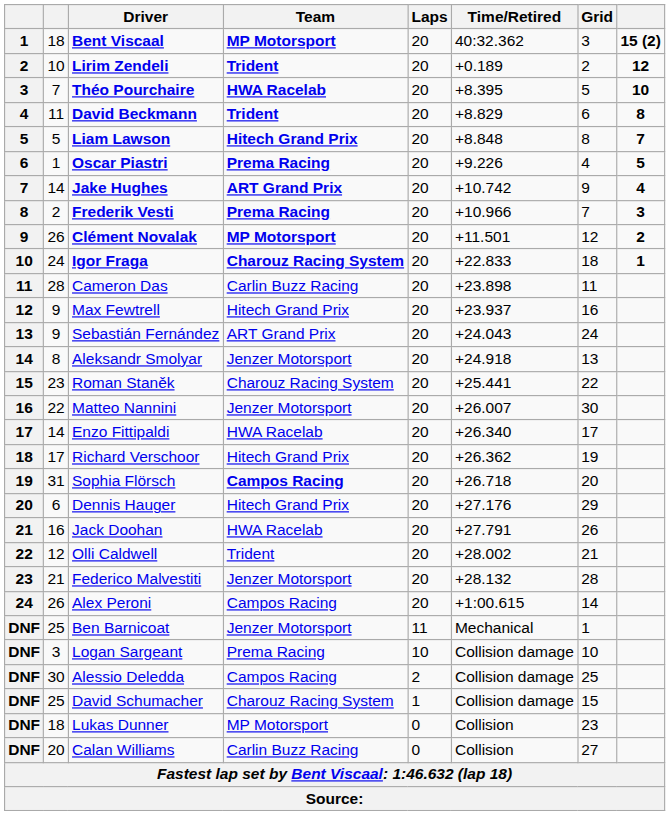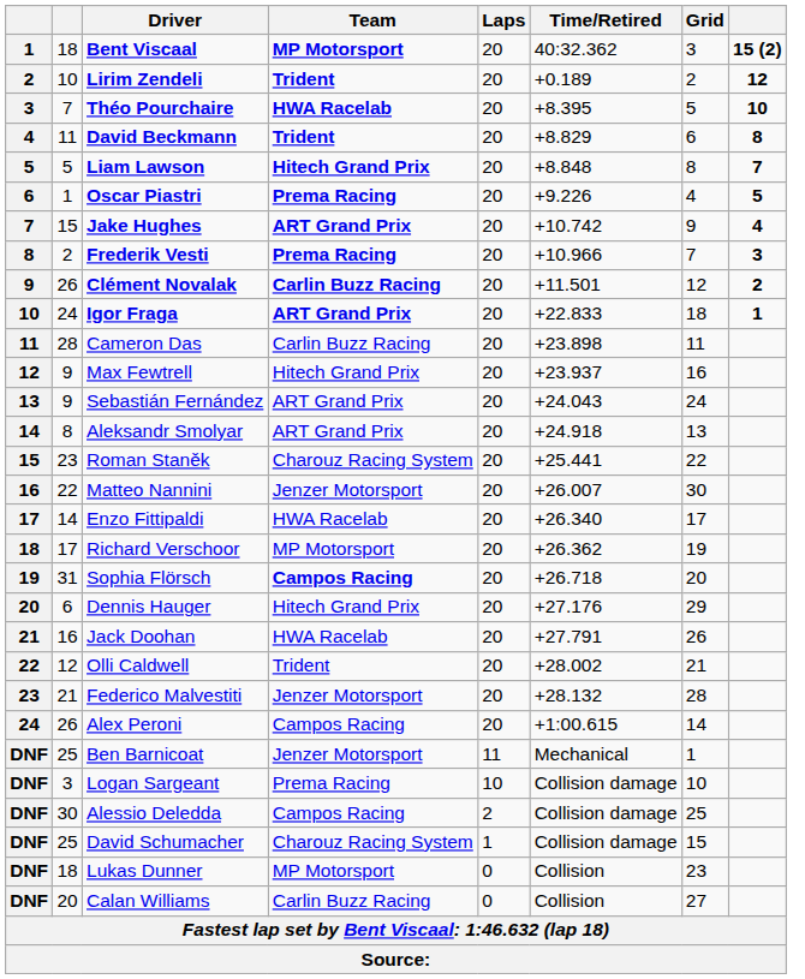Jake Hughes | column 2: 14 -> 15
Clément Novalak | Team: MP Motorsport -> Carlin Buzz Racing
Igor Fraga | Team: Charouz Racing System -> ART Grand Prix
Aleksandr Smolyar | Team: Jenzer Motorsport -> ART Grand Prix
Richard Verschoor | Team: Hitech Grand Prix -> MP Motorsport
